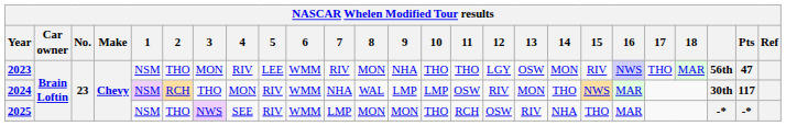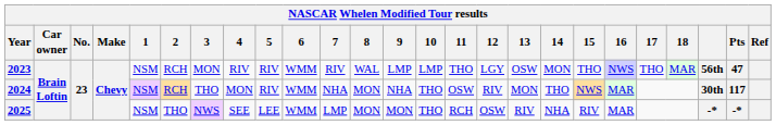2023 | 2: THO -> RCH
2023 | 5: LEE -> RIV
2023 | 8: MON -> WAL
2023 | 9: NHA -> LMP
2023 | 10: THO -> LMP
2023 | 15: RIV -> THO
2024 | 8: WAL -> MON
2024 | 9: LMP -> NHA
2024 | 10: LMP -> THO
2025 | 5: RIV -> LEE
2025 | 15: THO -> RIV
